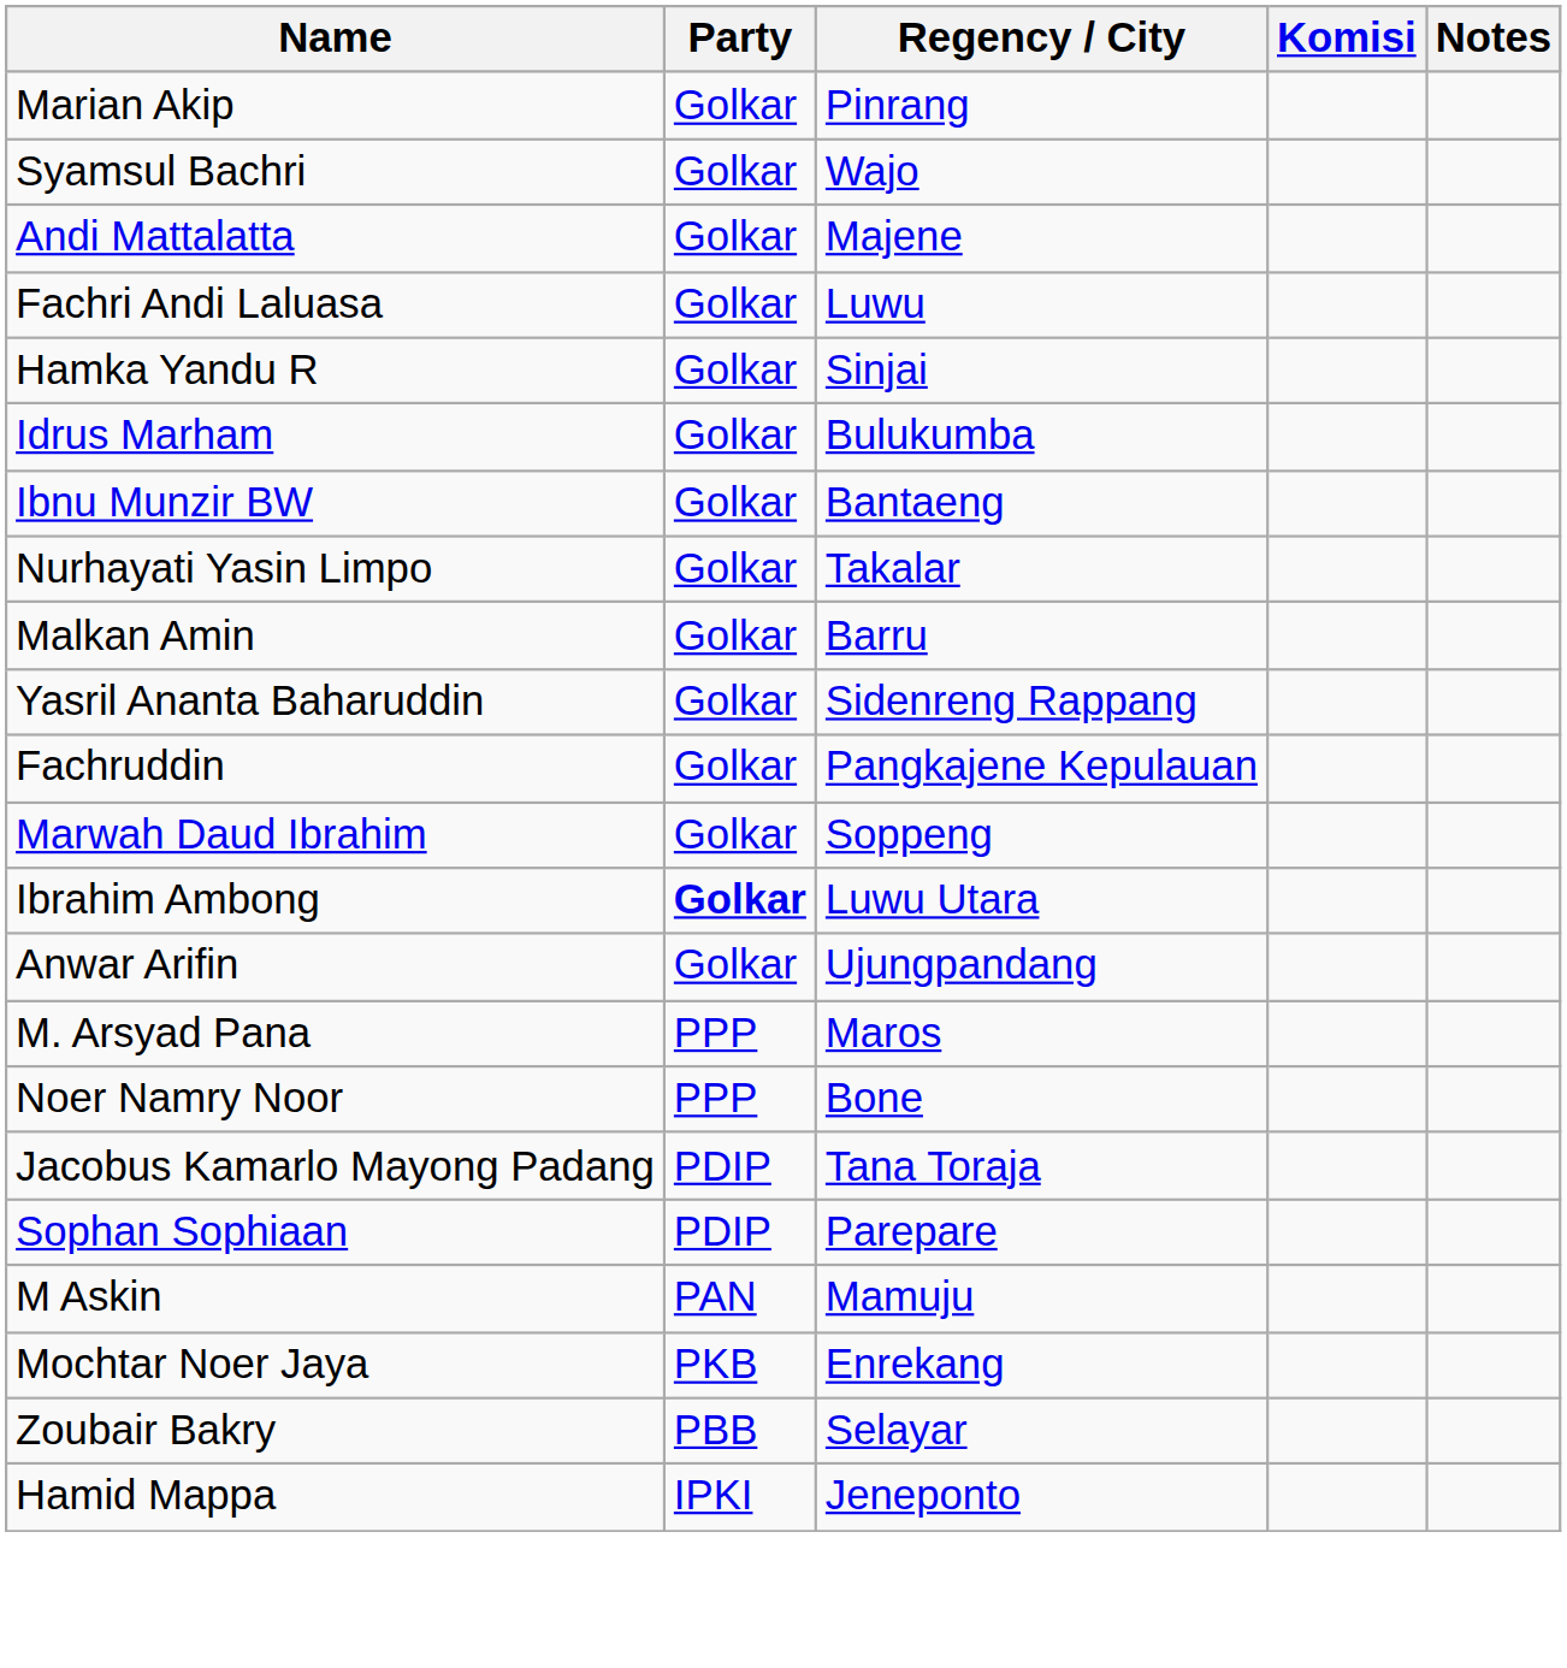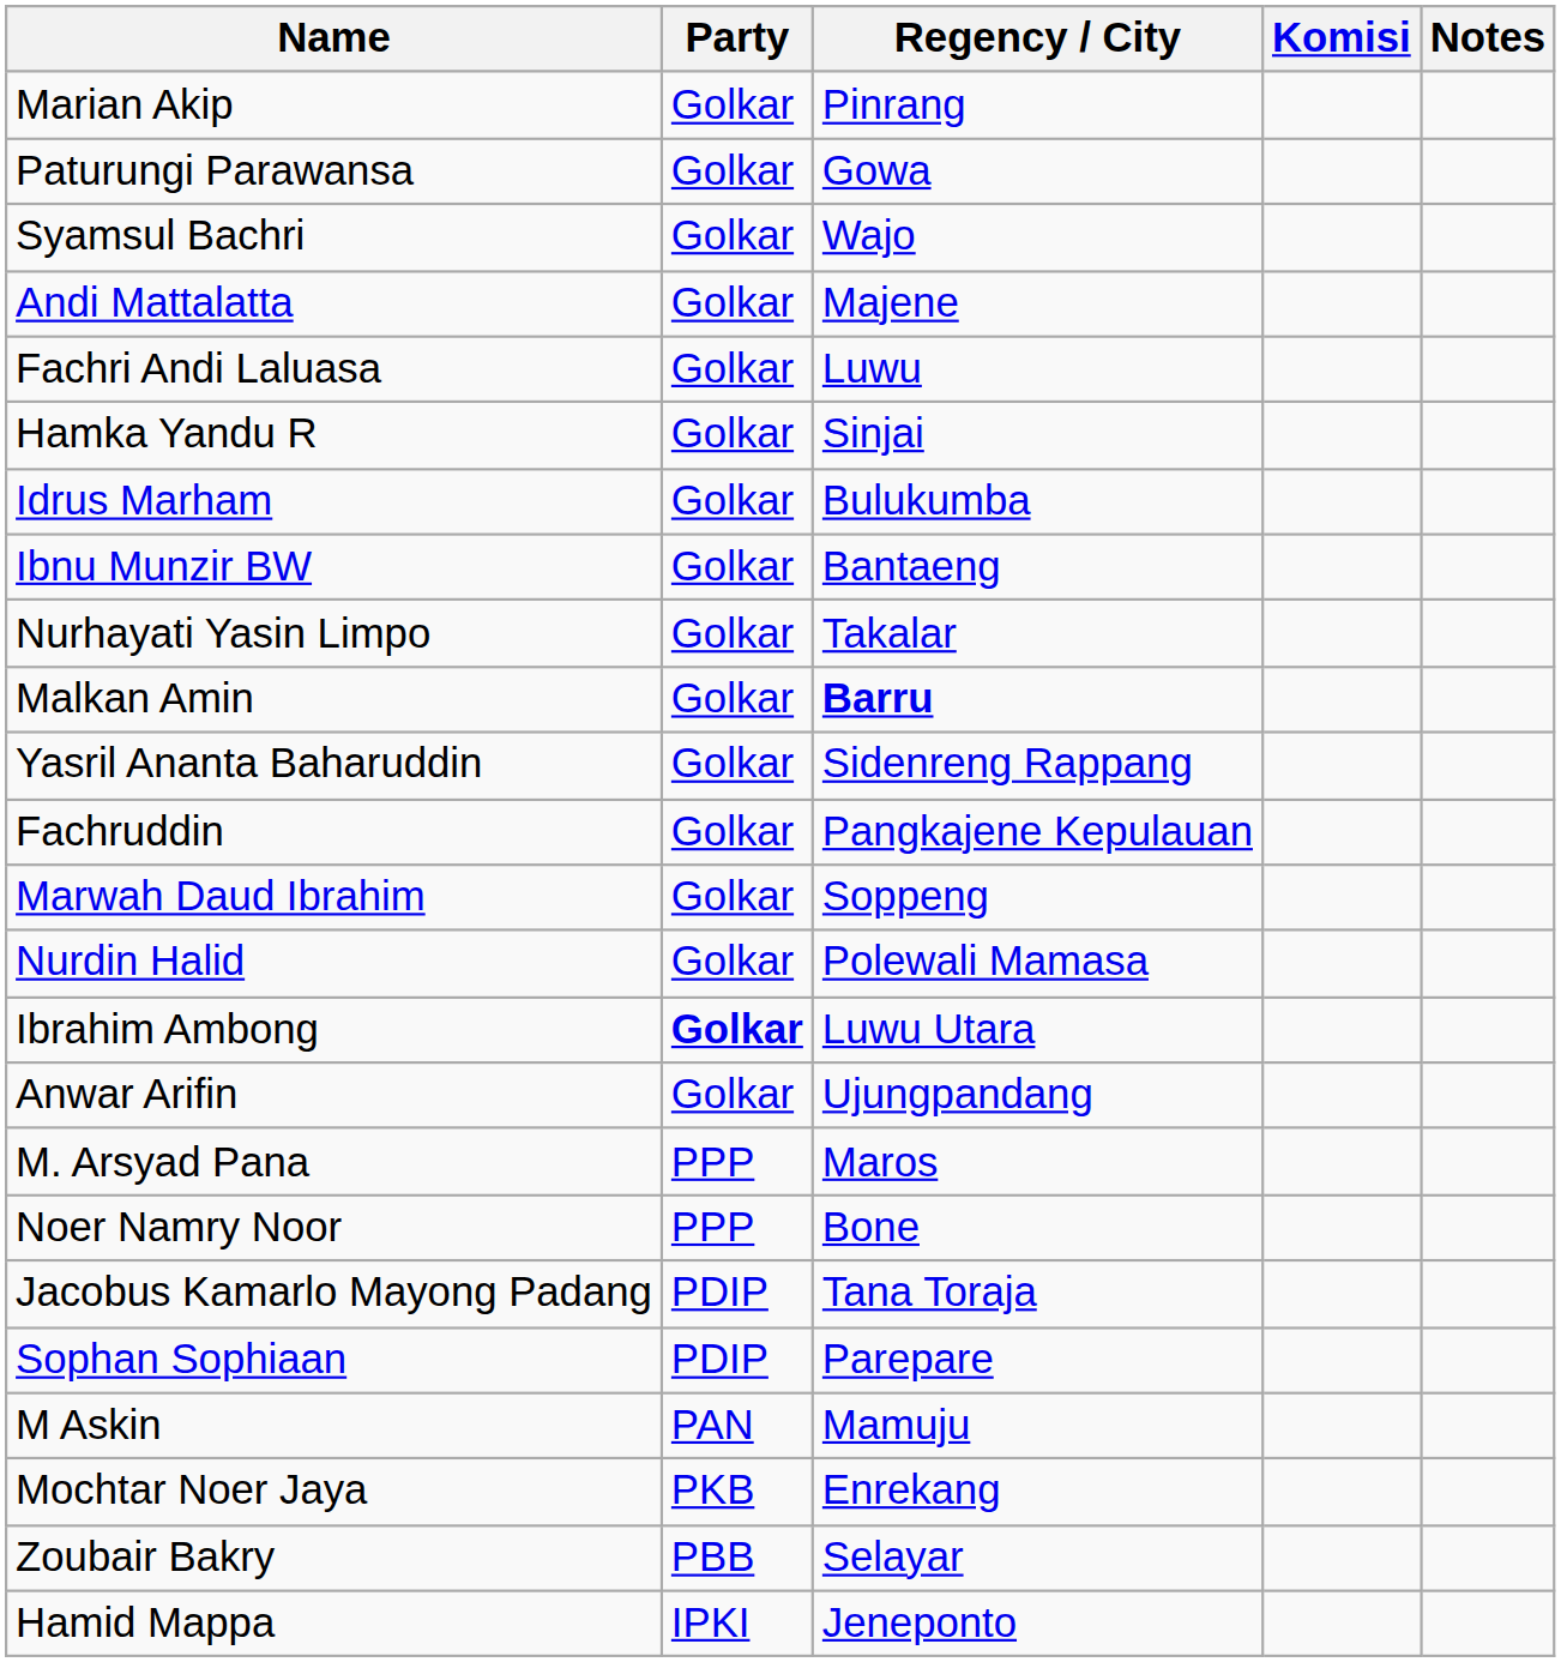+ row: Paturungi Parawansa | Golkar | Gowa
Malkan Amin | Regency / City: normal -> bold
+ row: Nurdin Halid | Golkar | Polewali Mamasa
